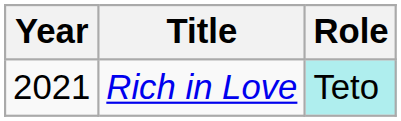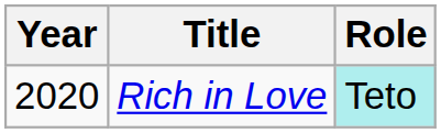Rich in Love | Year: 2021 -> 2020
